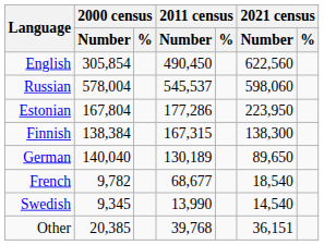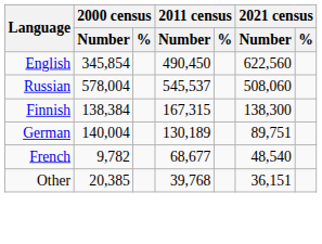English | 2000 census / Number: 305,854 -> 345,854
Russian | 2021 census / Number: 598,060 -> 508,060
- row: Estonian | 167,804 | 177,286 | 223,950
German | 2000 census / Number: 140,040 -> 140,004
German | 2021 census / Number: 89,650 -> 89,751
French | 2021 census / Number: 18,540 -> 48,540
- row: Swedish | 9,345 | 13,990 | 14,540
